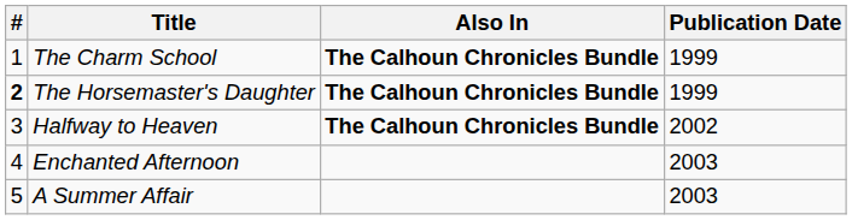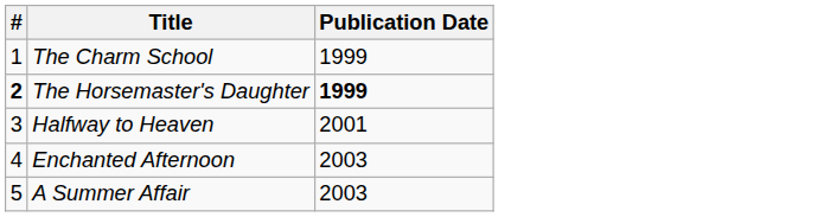- column: Also In | The Calhoun Chronicles Bundle | The Calhoun Chronicles Bundle | The Calhoun Chronicles Bundle
The Horsemaster's Daughter | Publication Date: normal -> bold
Halfway to Heaven | Publication Date: 2002 -> 2001
